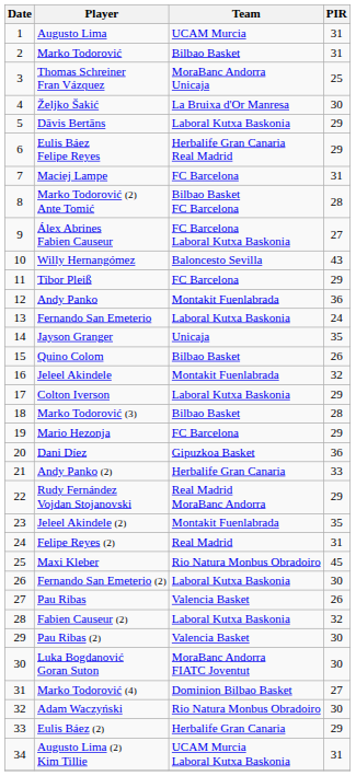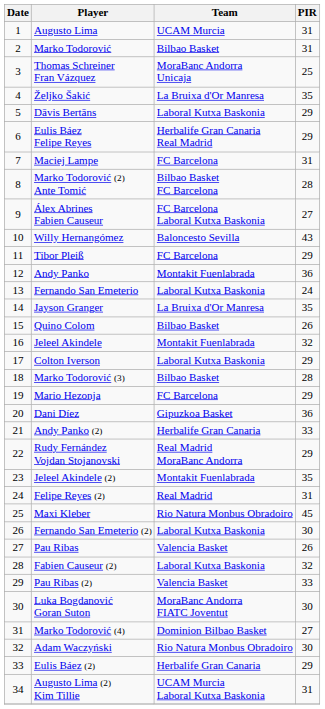Željko Šakić | PIR: 30 -> 35
Jayson Granger | Team: Unicaja -> La Bruixa d'Or Manresa
Pau Ribas (2) | PIR: 30 -> 33
